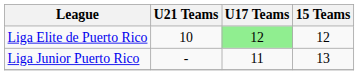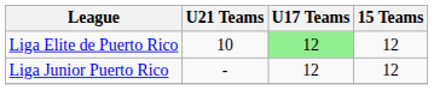Liga Junior Puerto Rico | U17 Teams: 11 -> 12
Liga Junior Puerto Rico | 15 Teams: 13 -> 12
